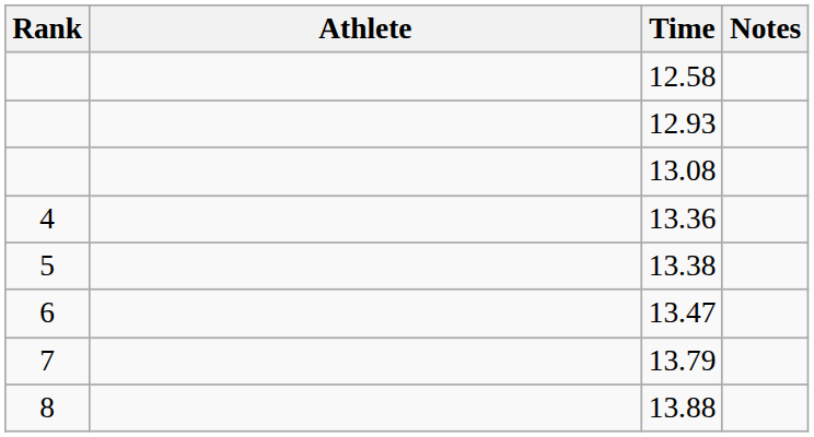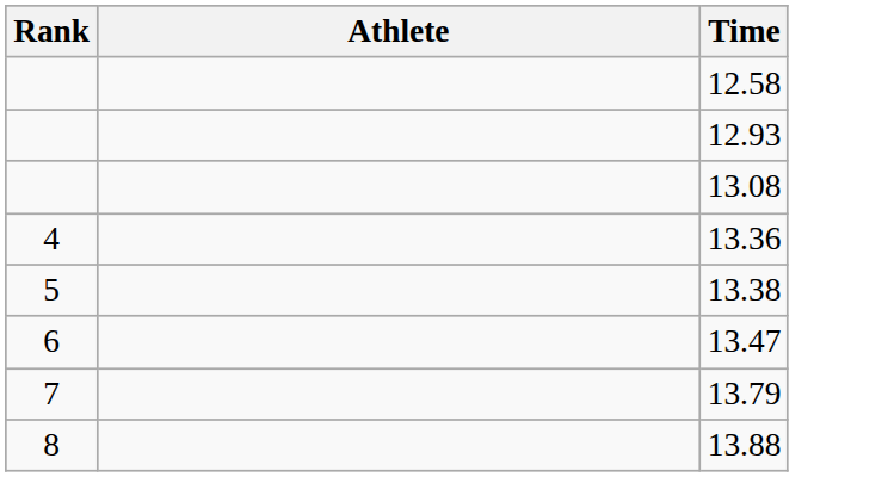- column: Notes
